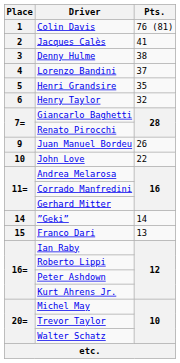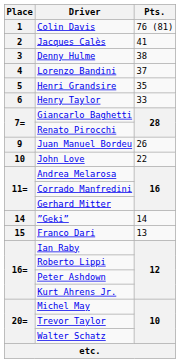Henry Taylor | Pts.: 32 -> 33
